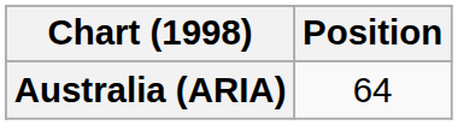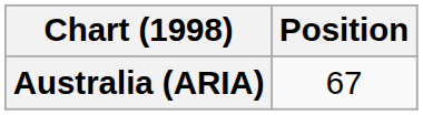Australia (ARIA) | Position: 64 -> 67
